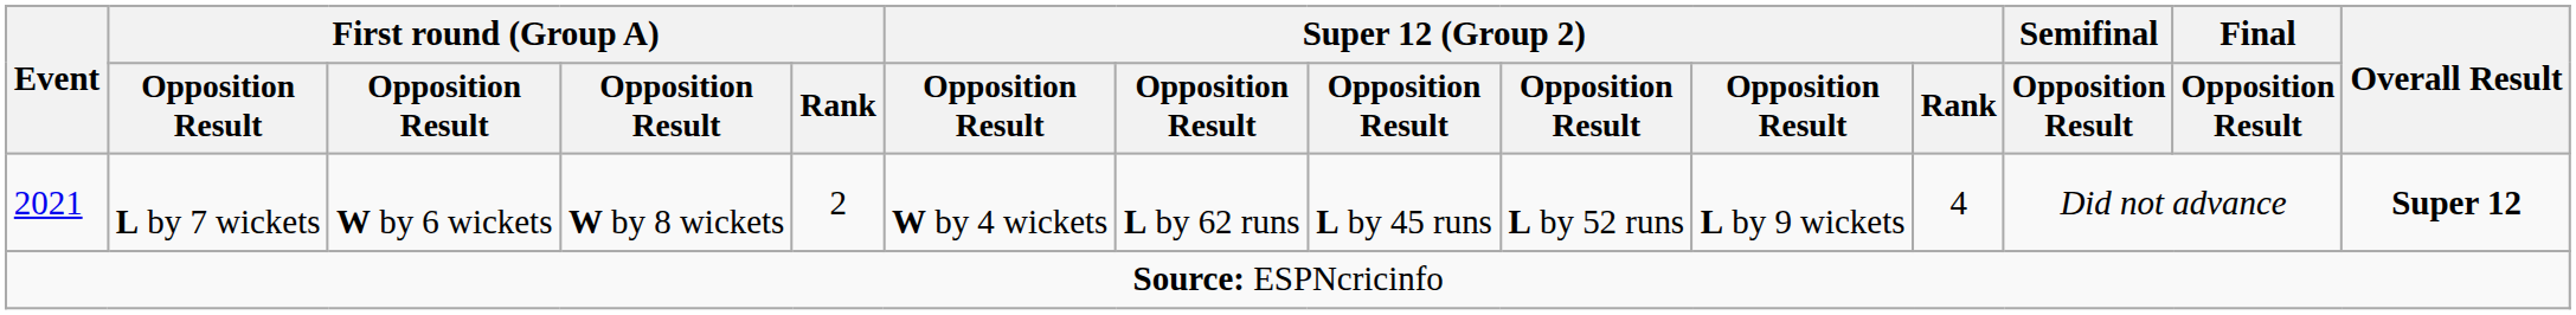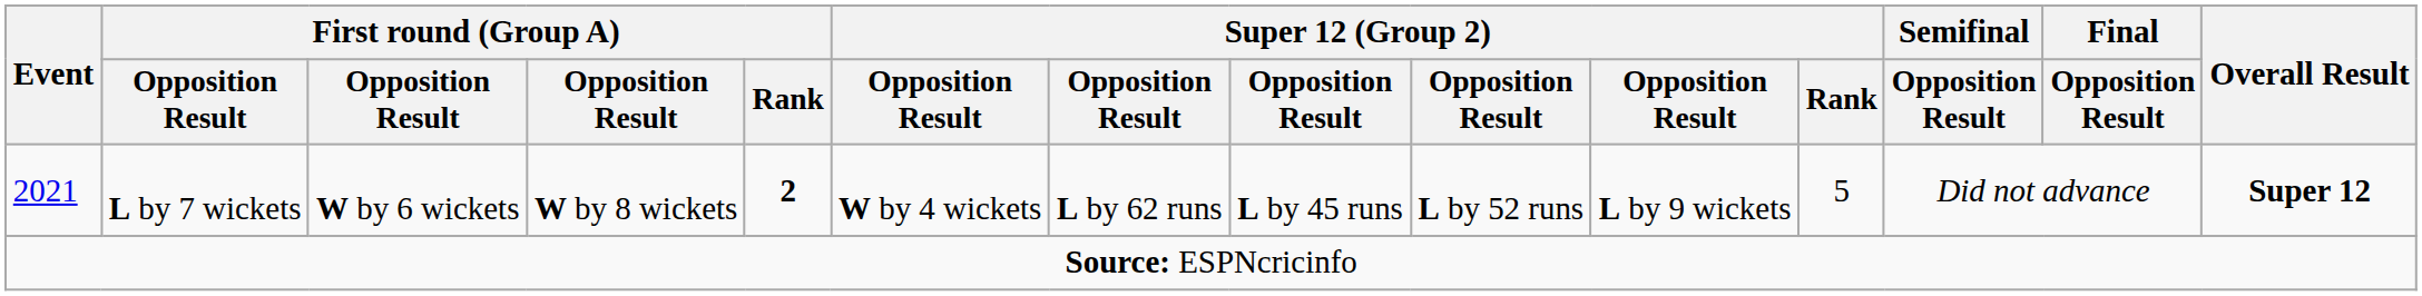2021 | First round (Group A) / Rank: normal -> bold
2021 | Super 12 (Group 2) / Rank: 4 -> 5
